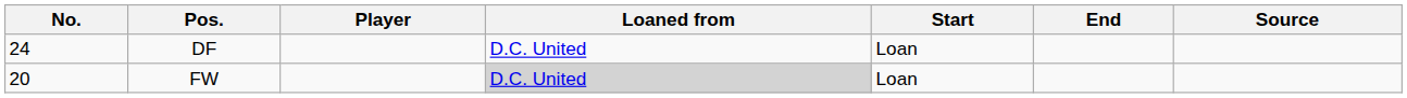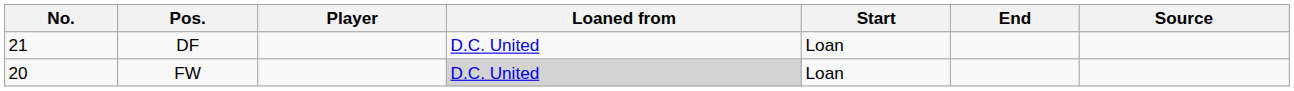DF | No.: 24 -> 21
